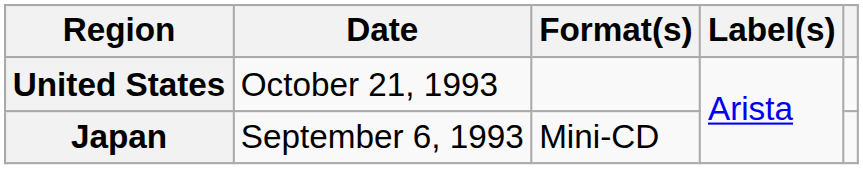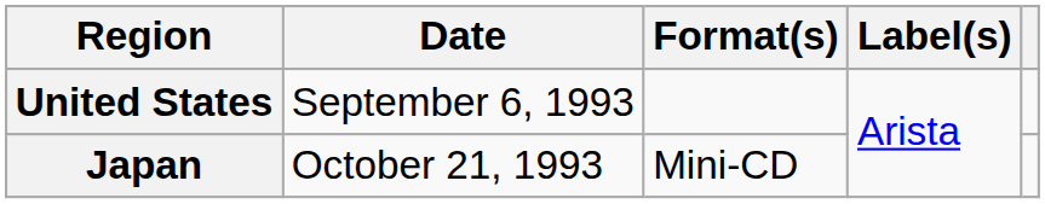United States | Date: October 21, 1993 -> September 6, 1993
Japan | Date: September 6, 1993 -> October 21, 1993
